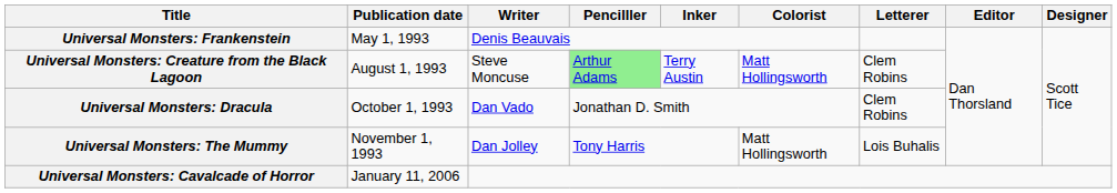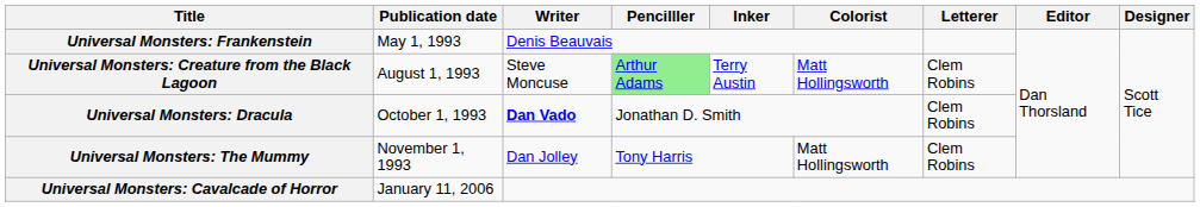Universal Monsters: Dracula | Writer: normal -> bold
Universal Monsters: The Mummy | Letterer: Lois Buhalis -> Clem Robins
